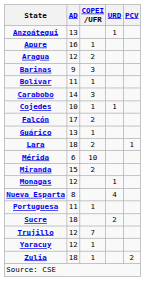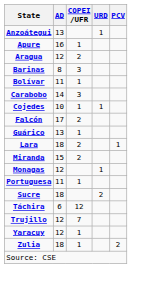Barinas | AD: 9 -> 8
- row: Mérida | 6 | 10
- row: Nueva Esparta | 8 | 4
+ row: Táchira | 6 | 12
